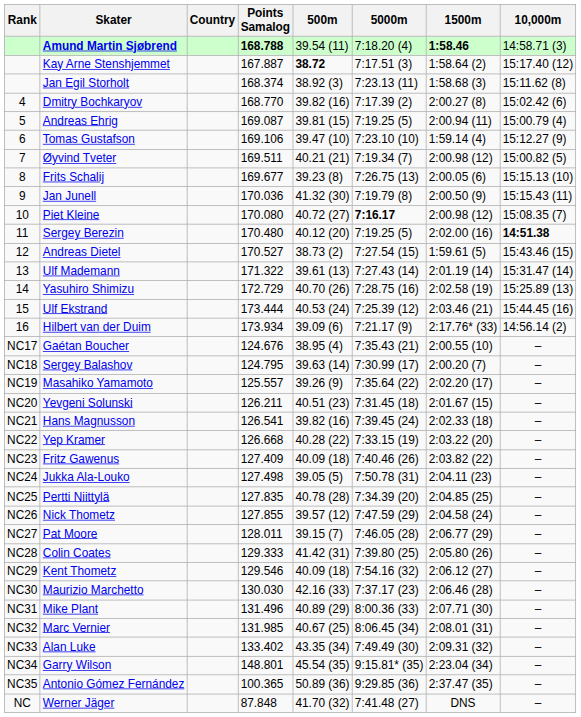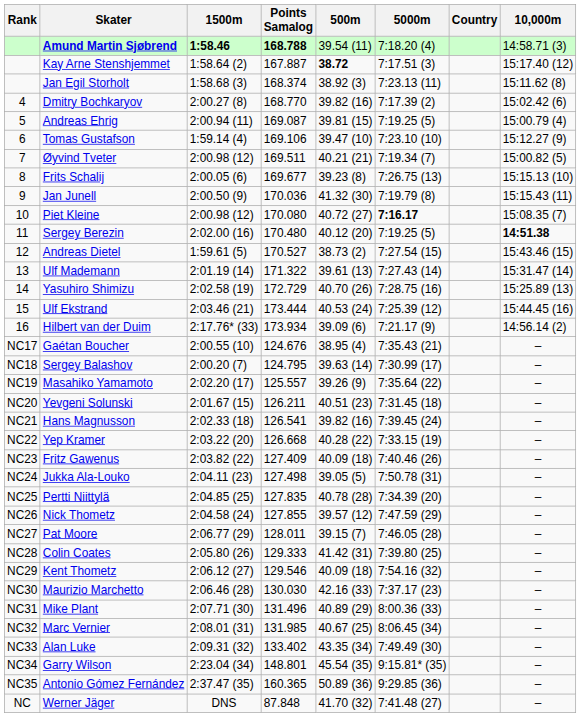columns swapped: Country <-> 1500m
Antonio Gómez Fernández | Points Samalog: 100.365 -> 160.365
